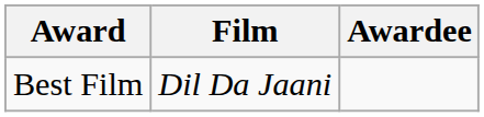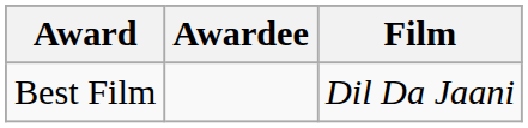columns swapped: Awardee <-> Film
